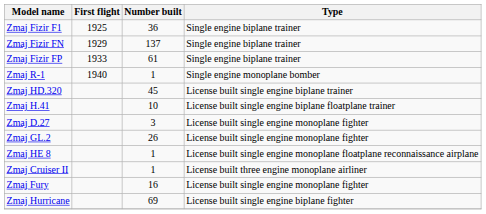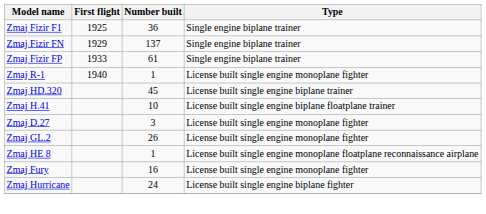Zmaj R-1 | Type: Single engine monoplane bomber -> License built single engine monoplane fighter
- row: Zmaj Cruiser II | 1 | License built three engine monoplane airliner
Zmaj Hurricane | Number built: 69 -> 24
